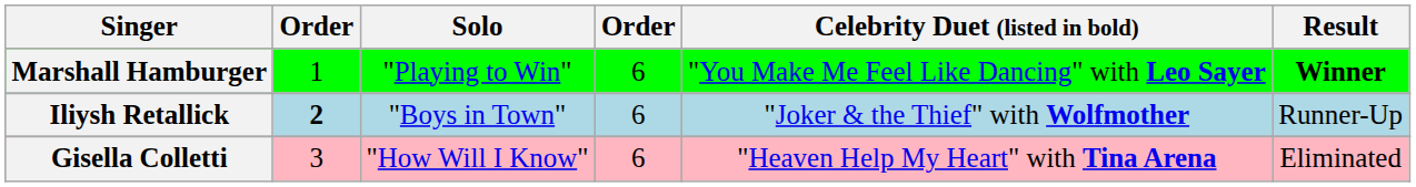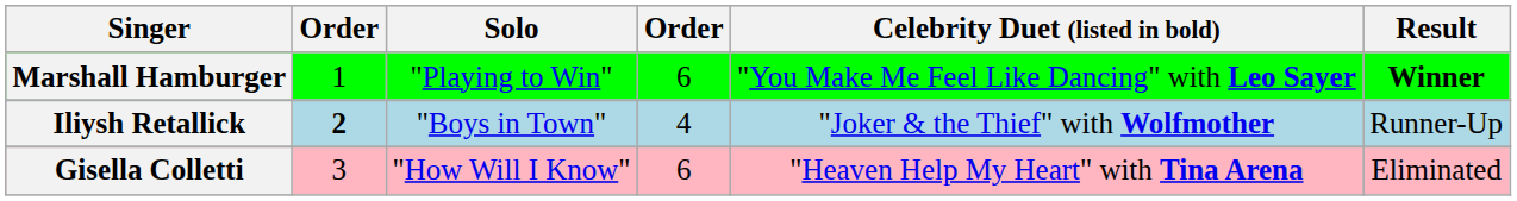Iliysh Retallick | column 4: 6 -> 4
